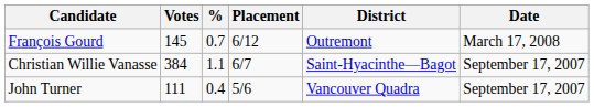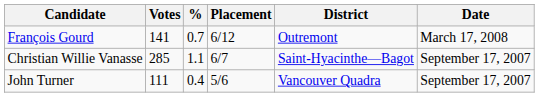François Gourd | Votes: 145 -> 141
Christian Willie Vanasse | Votes: 384 -> 285
